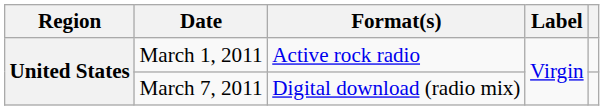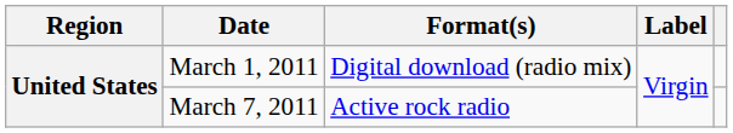March 1, 2011 | Format(s): Active rock radio -> Digital download (radio mix)
March 7, 2011 | Format(s): Digital download (radio mix) -> Active rock radio
